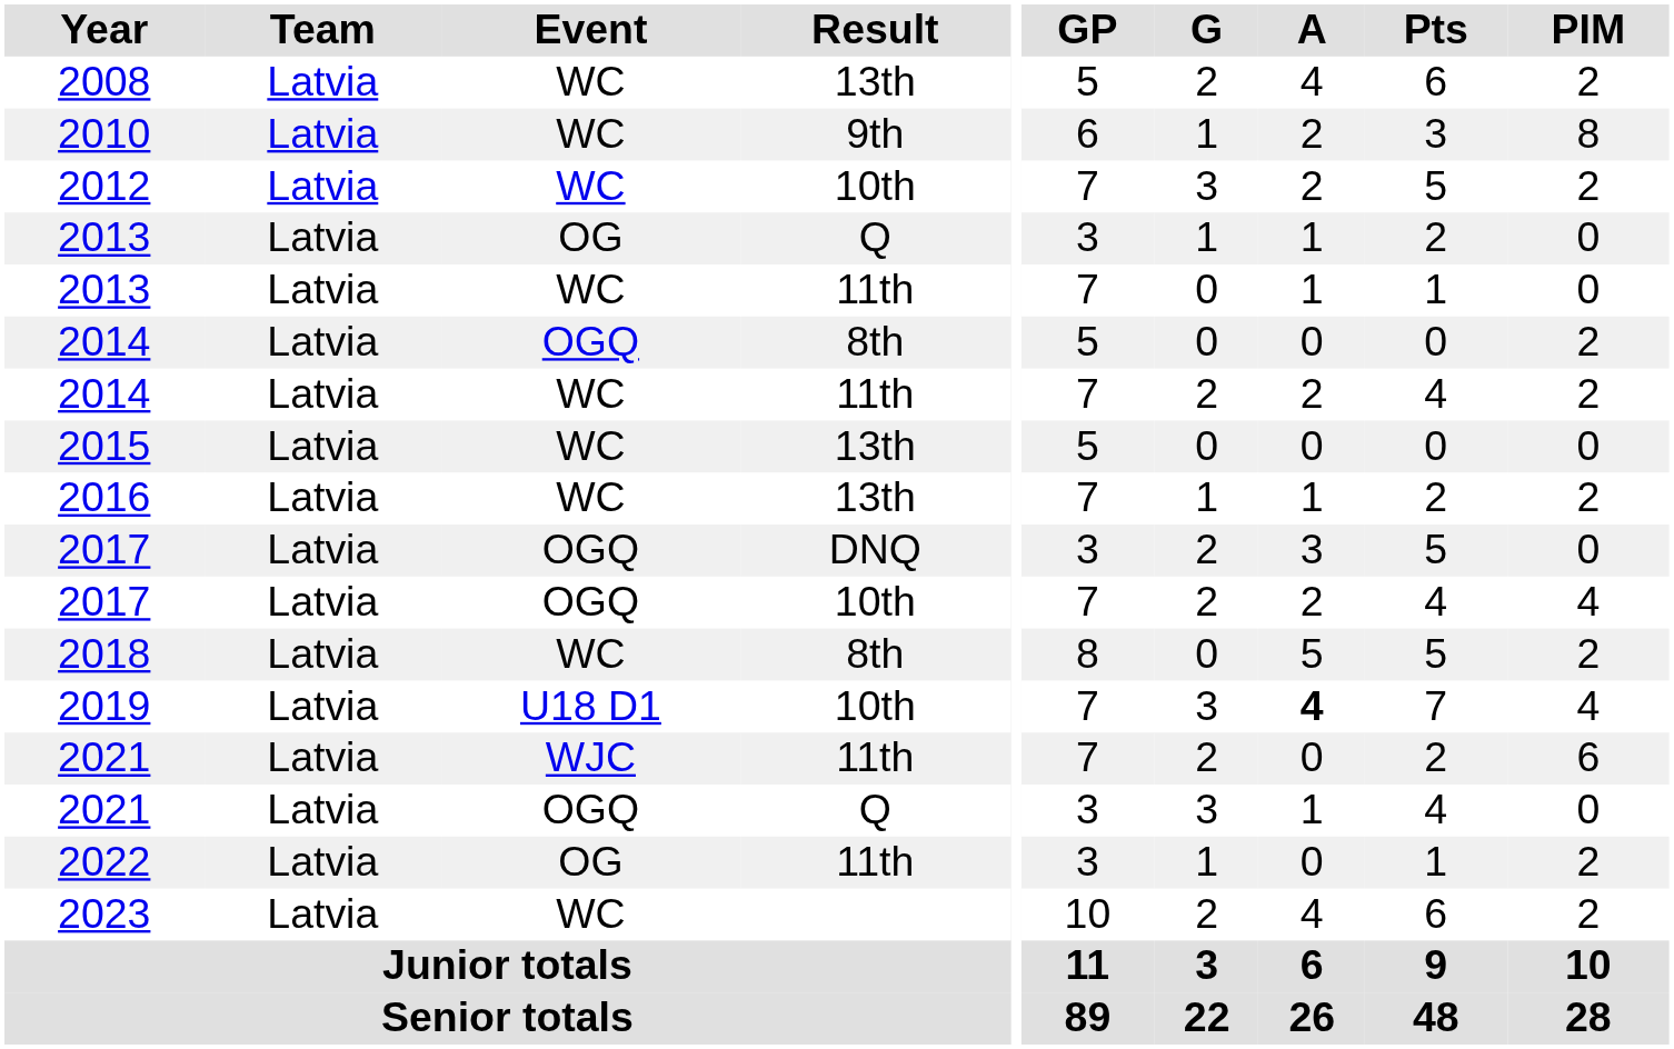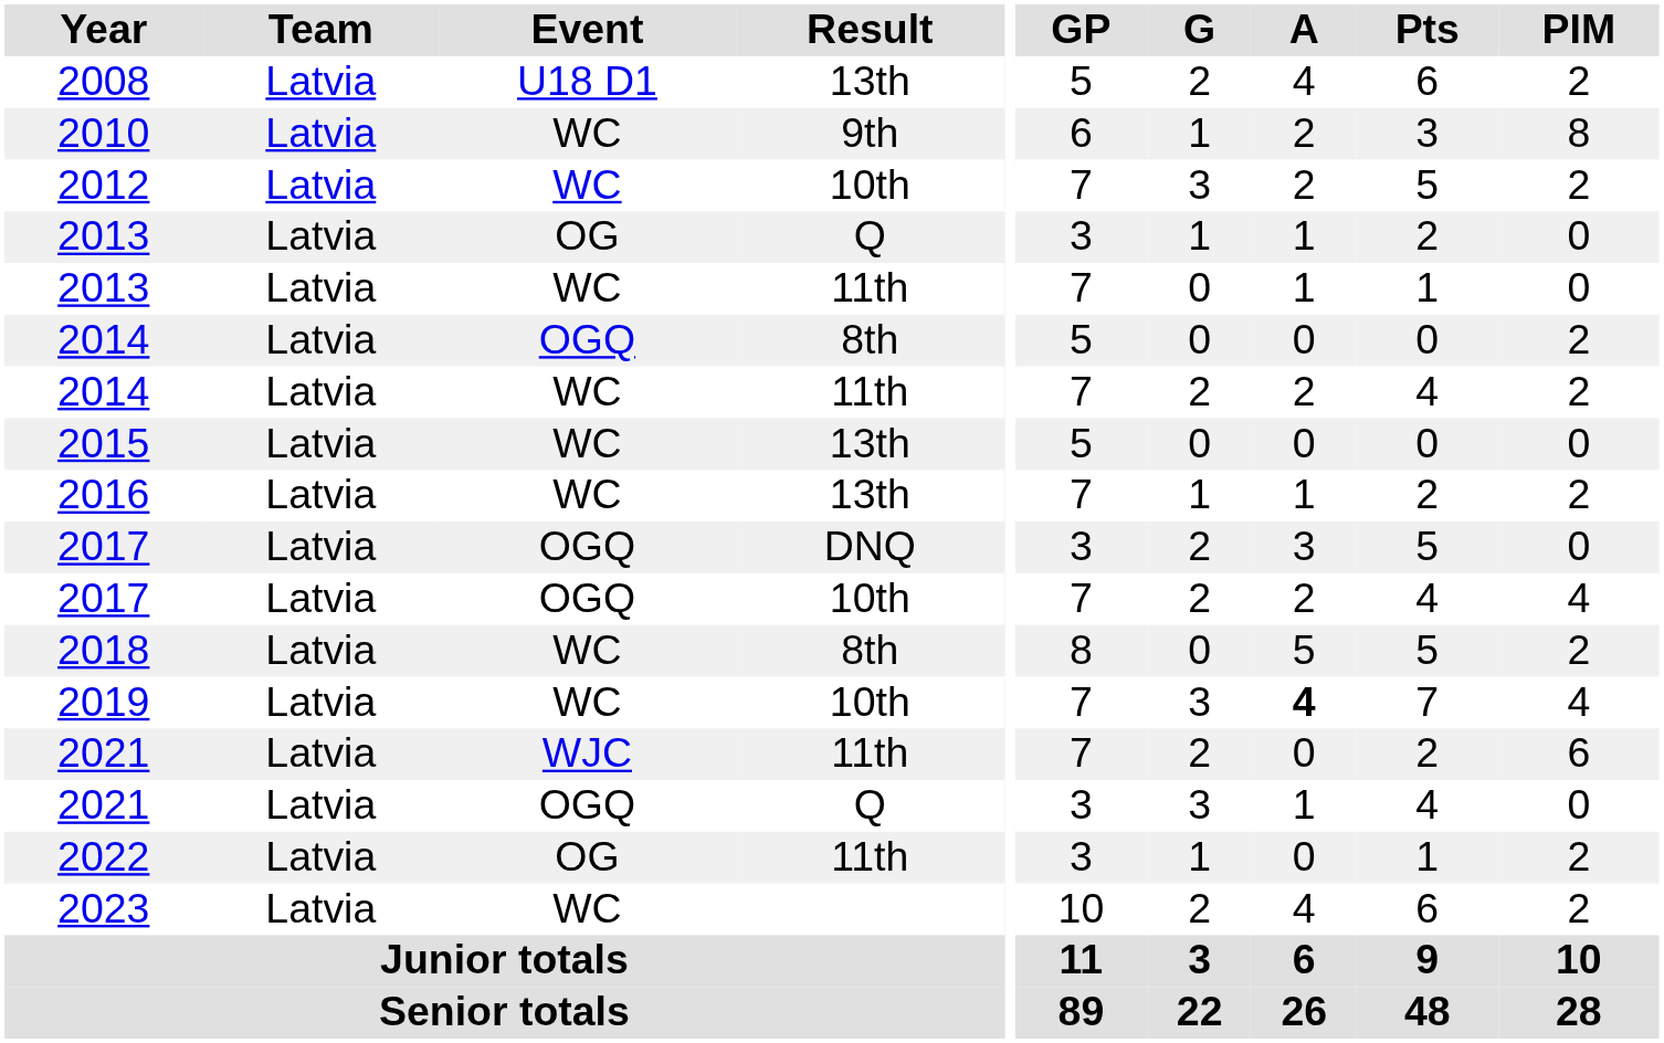2008 | Event: WC -> U18 D1
2019 | Event: U18 D1 -> WC
